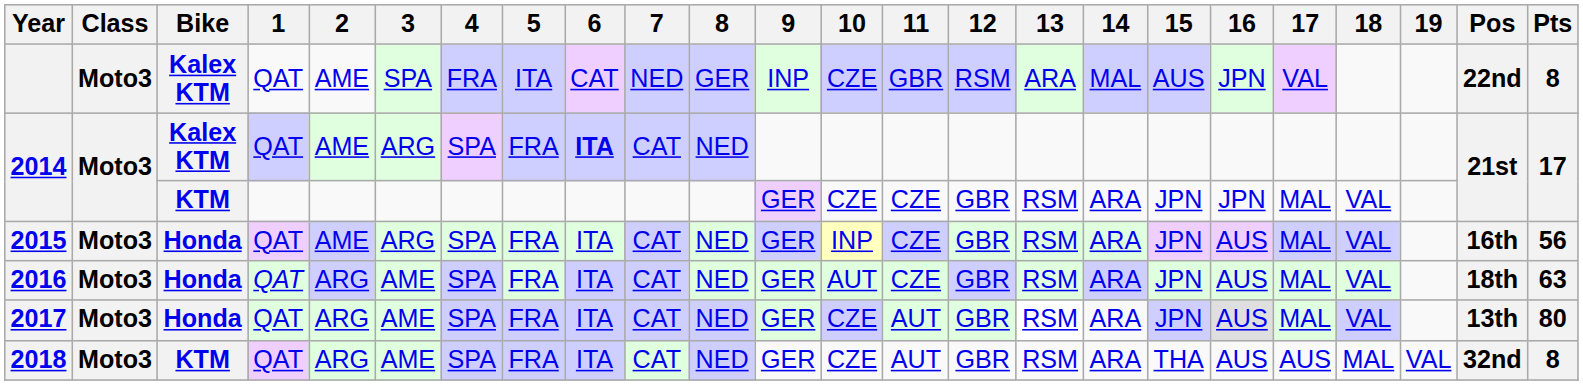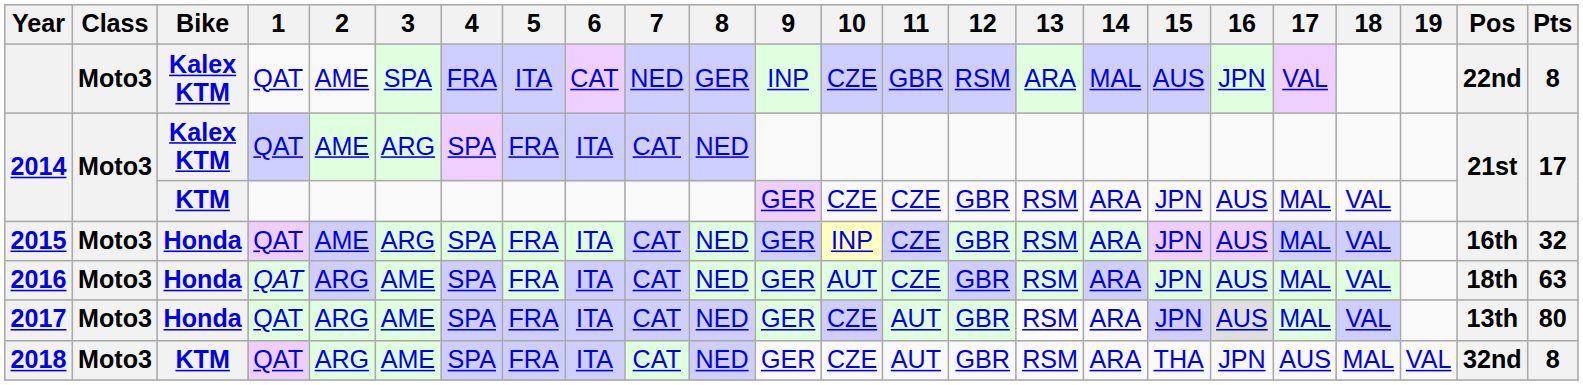2014 / Kalex KTM | 6: bold -> normal
2014 / KTM | 16: JPN -> AUS
2015 | Pts: 56 -> 32
2018 | 16: AUS -> JPN
